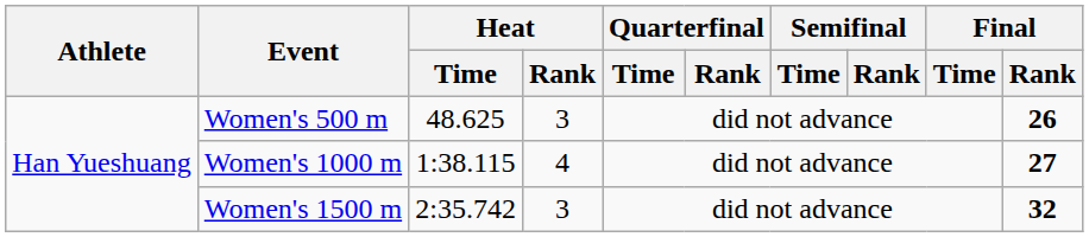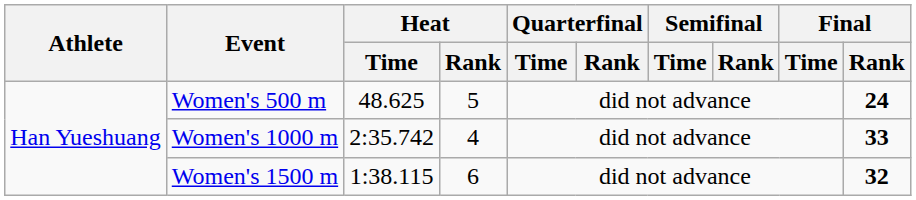Women's 500 m | Heat / Rank: 3 -> 5
Women's 500 m | Final / Rank: 26 -> 24
Women's 1000 m | Heat / Time: 1:38.115 -> 2:35.742
Women's 1000 m | Final / Rank: 27 -> 33
Women's 1500 m | Heat / Time: 2:35.742 -> 1:38.115
Women's 1500 m | Heat / Rank: 3 -> 6
